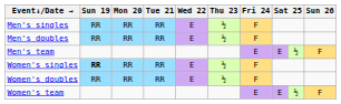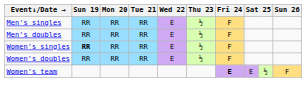- row: Men's team | E | E | ½ | F
Women's team | Fri 24: normal -> bold
